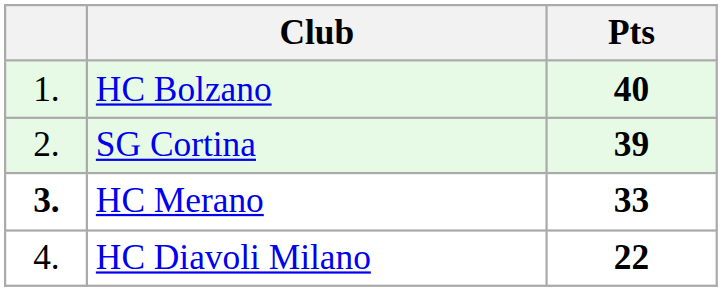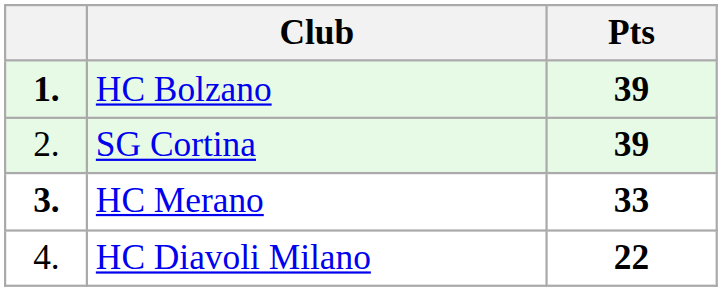HC Bolzano | column 1: normal -> bold
HC Bolzano | Pts: 40 -> 39
